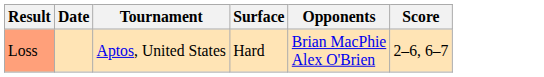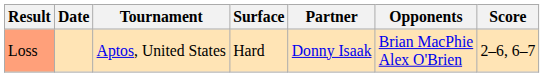+ column: Partner | Donny Isaak
